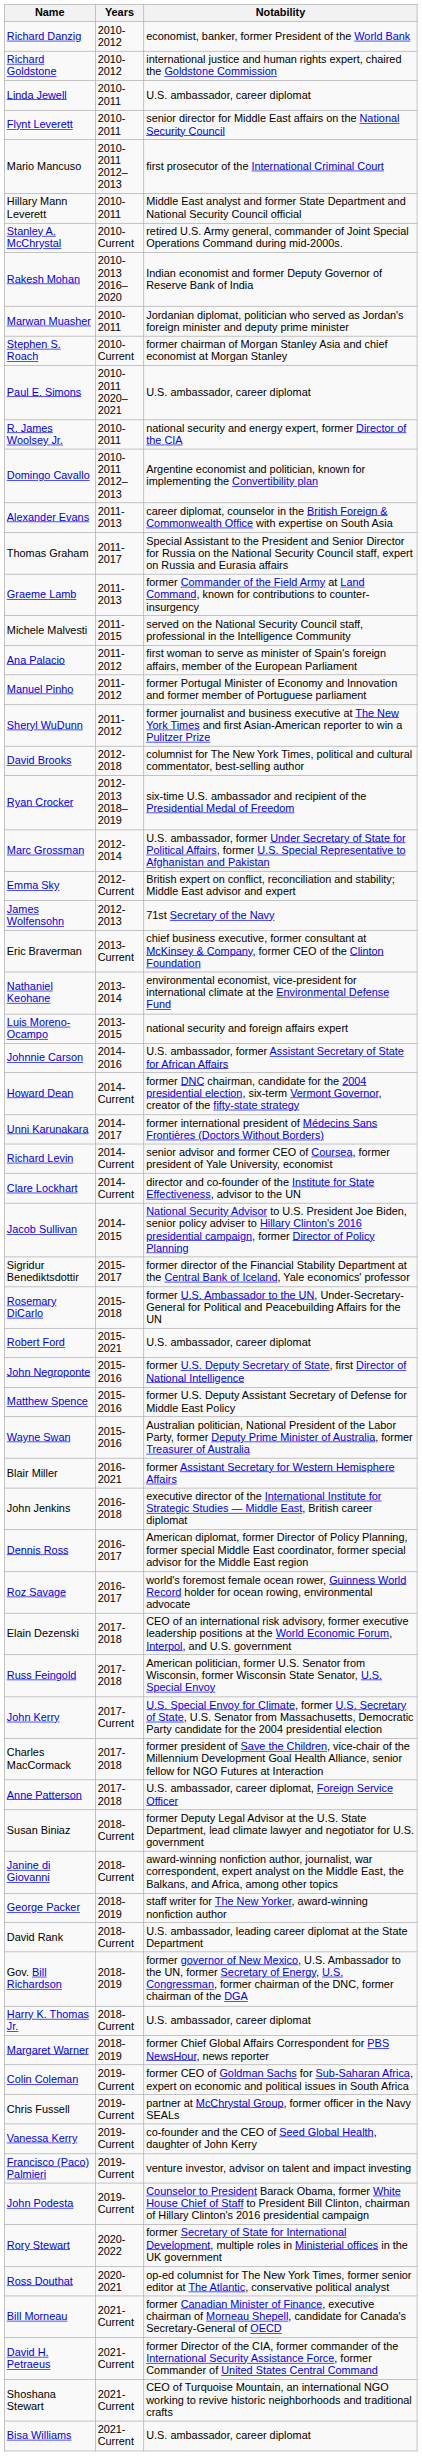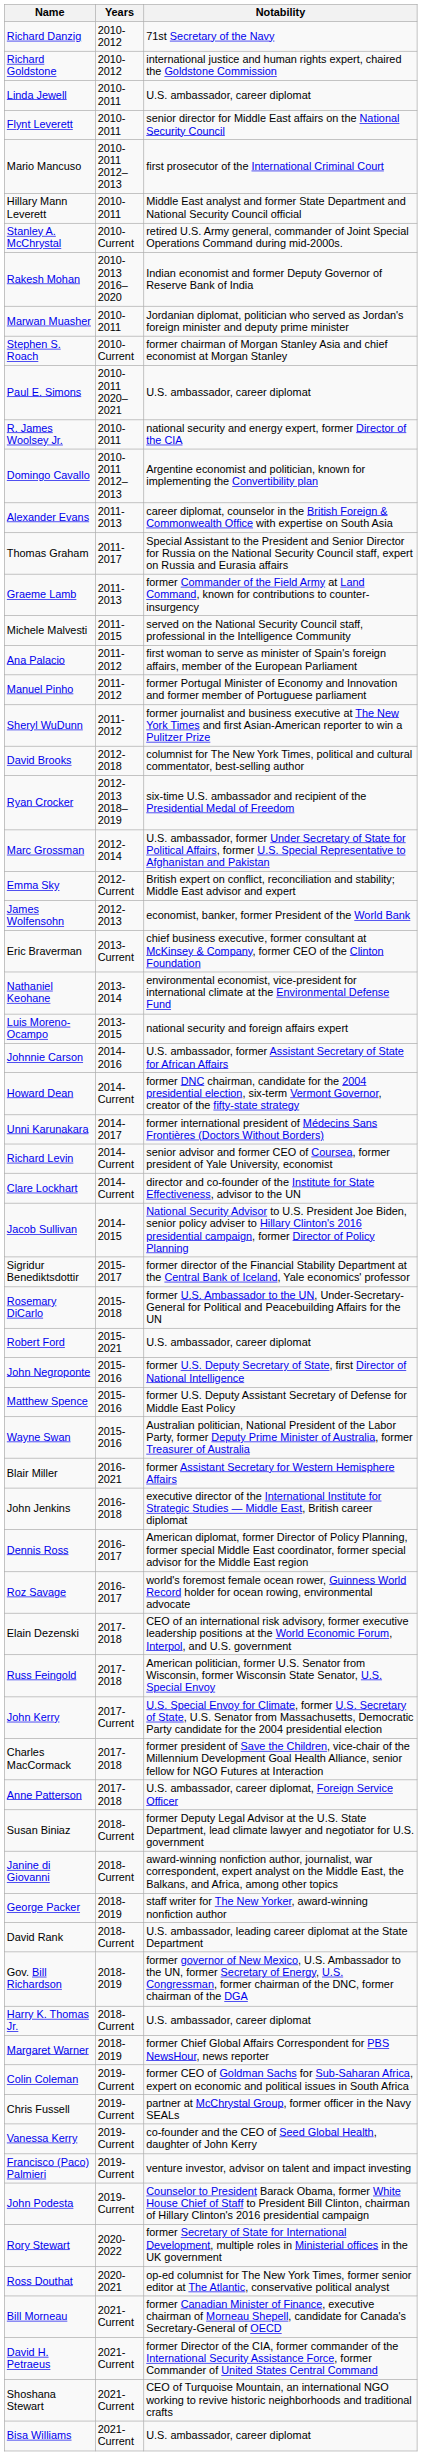Richard Danzig | Notability: economist, banker, former President of the World Bank -> 71st Secretary of the Navy
James Wolfensohn | Notability: 71st Secretary of the Navy -> economist, banker, former President of the World Bank
